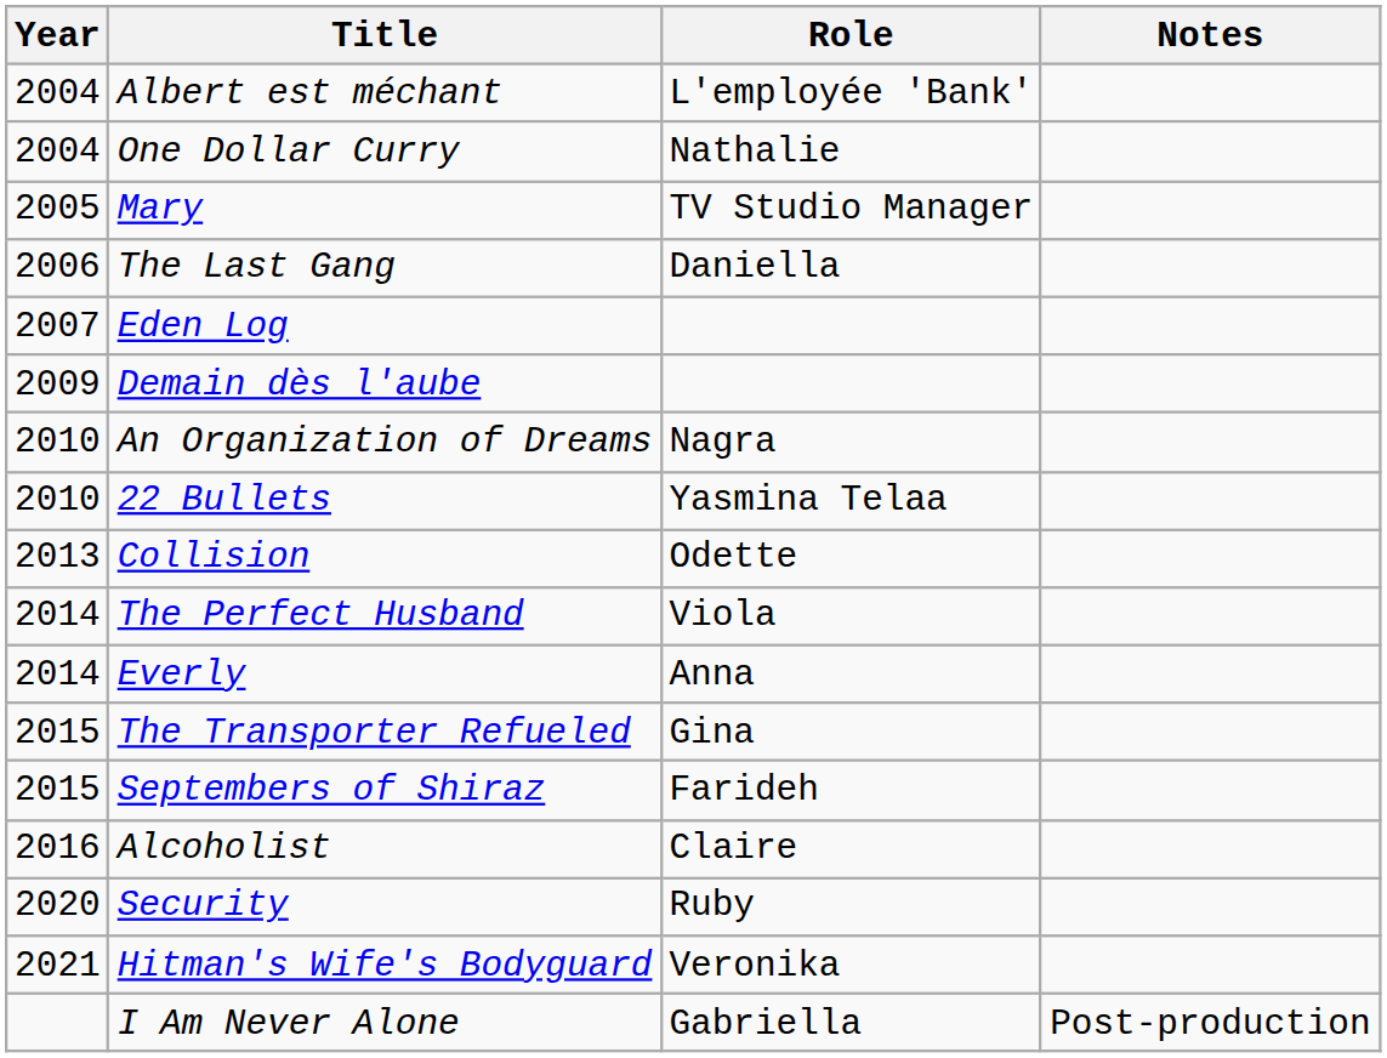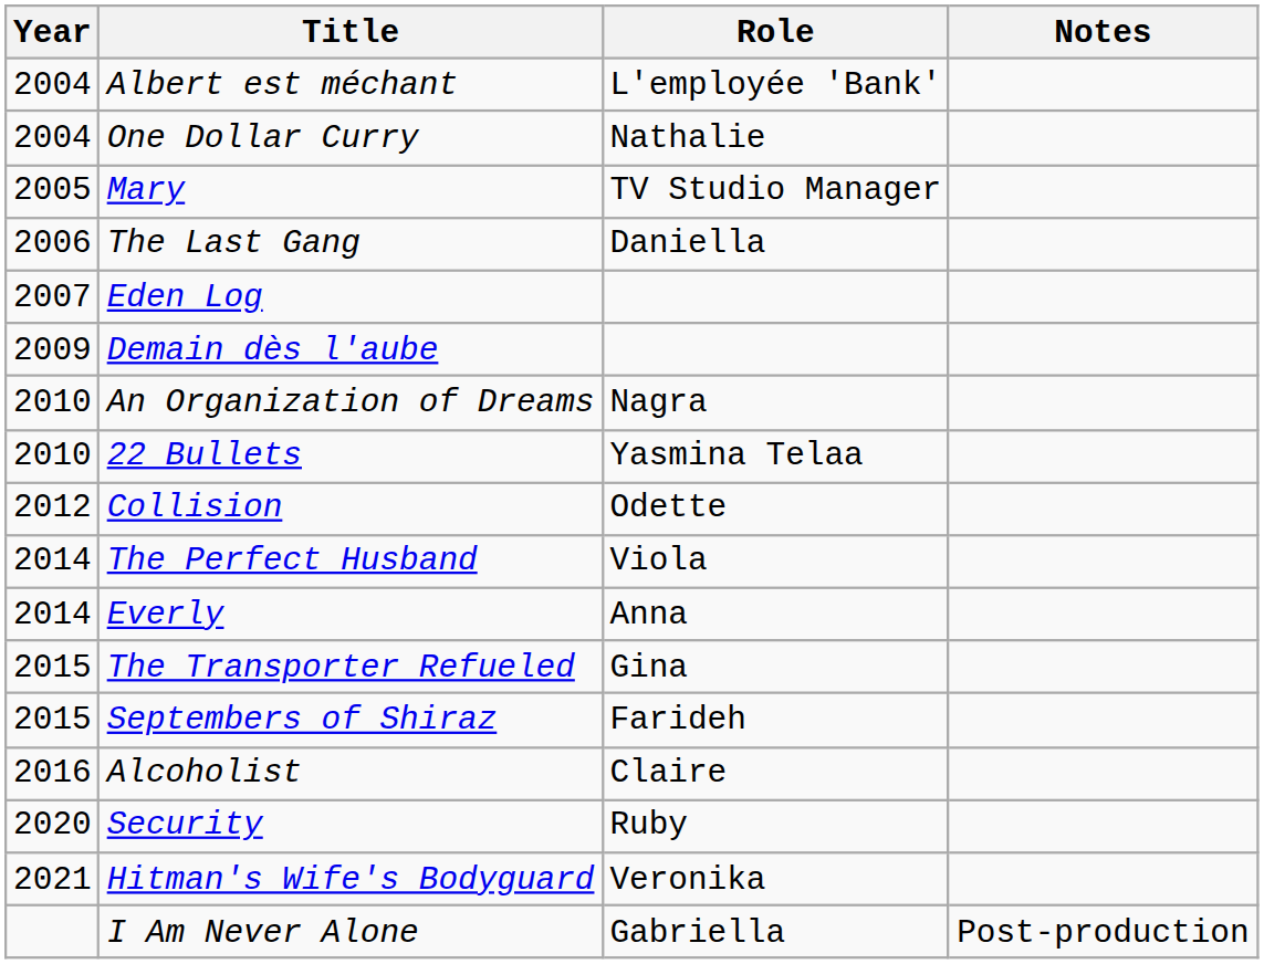Collision | Year: 2013 -> 2012
